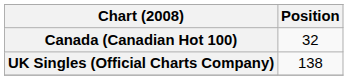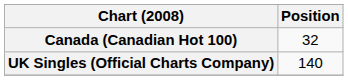UK Singles (Official Charts Company) | Position: 138 -> 140
